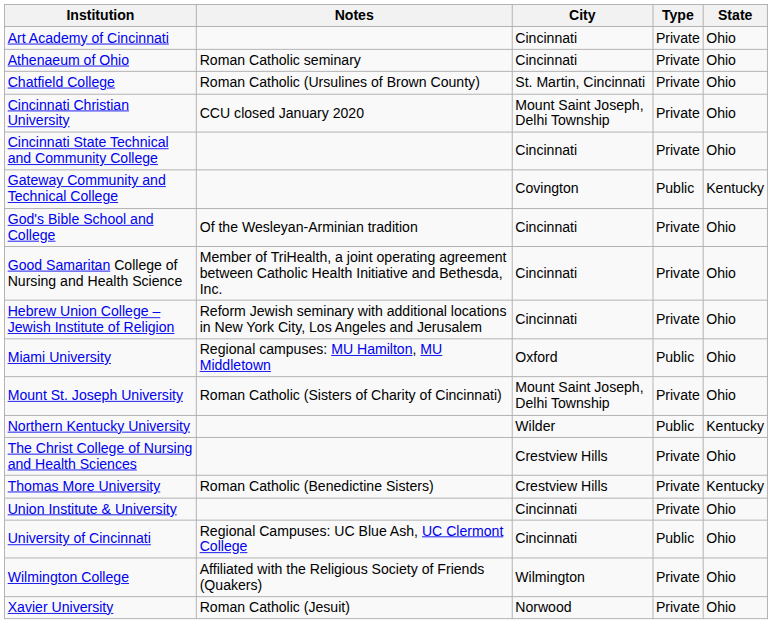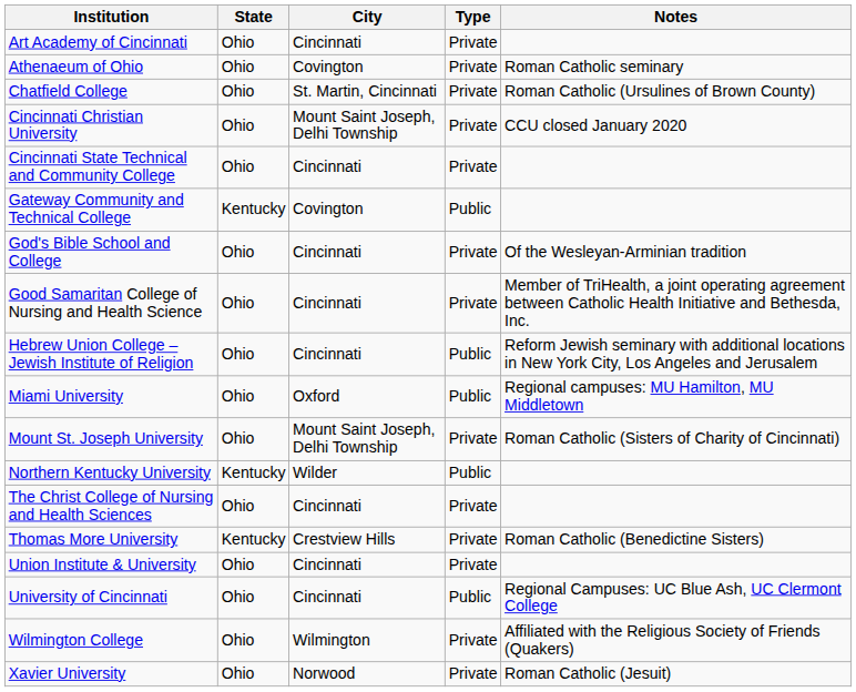columns swapped: State <-> Notes
Athenaeum of Ohio | City: Cincinnati -> Covington
Hebrew Union College – Jewish Institute of Religion | Type: Private -> Public
The Christ College of Nursing and Health Sciences | City: Crestview Hills -> Cincinnati
